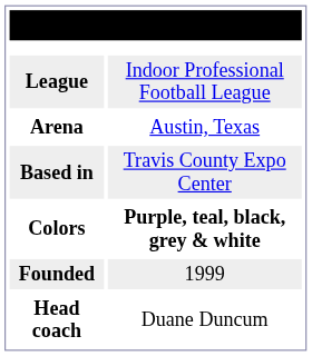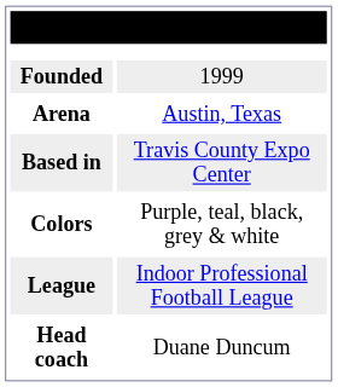rows swapped: Founded <-> League
Colors | column 2: bold -> normal
